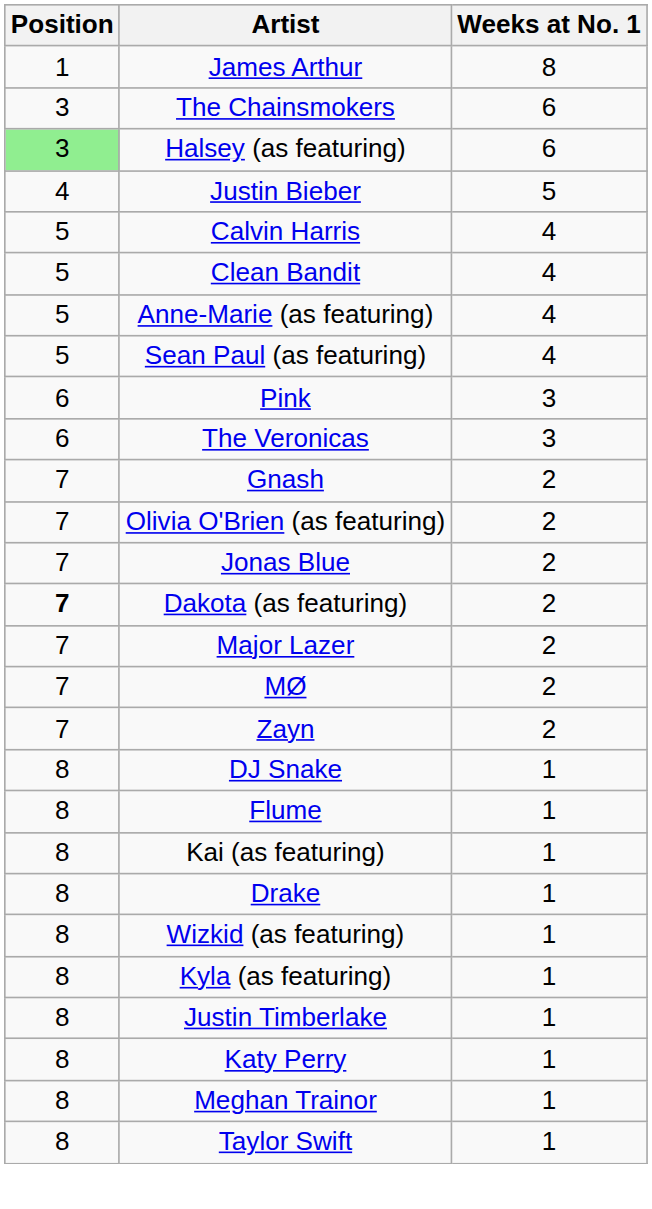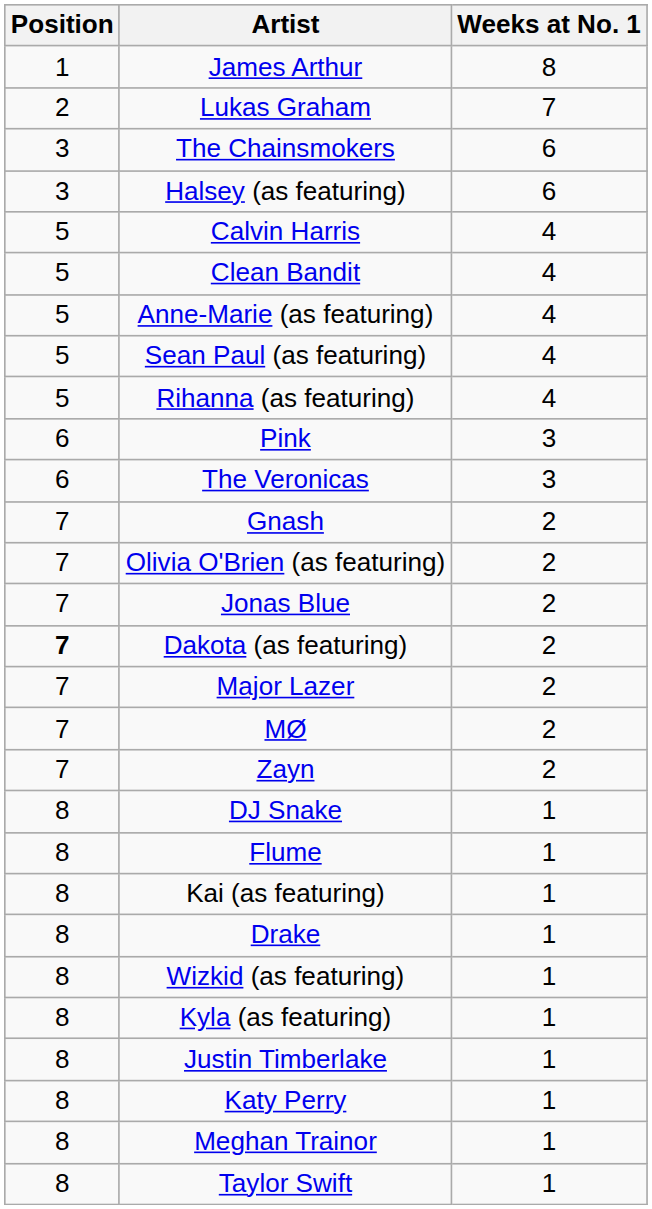+ row: 2 | Lukas Graham | 7
Halsey (as featuring) | Position: lightgreen background -> no background
- row: 4 | Justin Bieber | 5
+ row: 5 | Rihanna (as featuring) | 4
